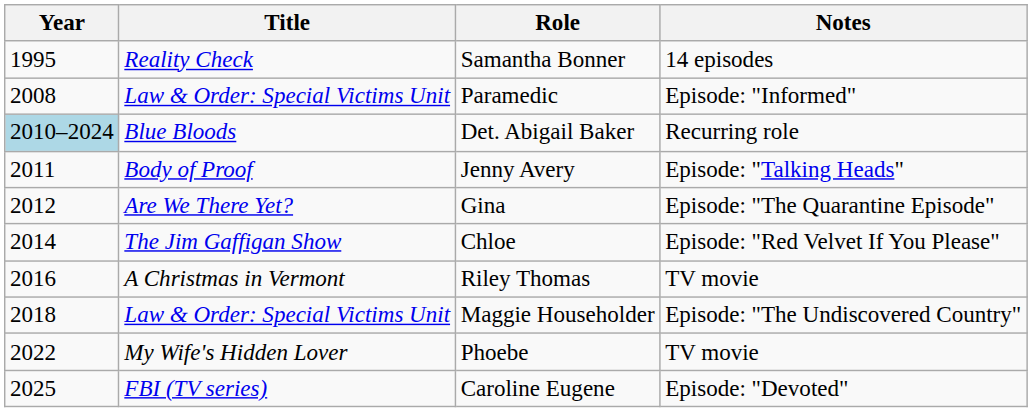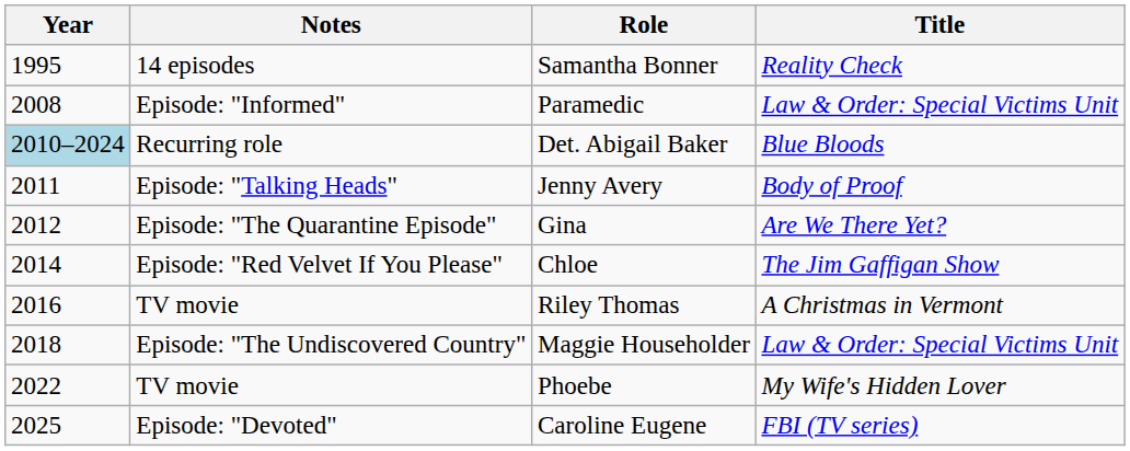columns swapped: Title <-> Notes
